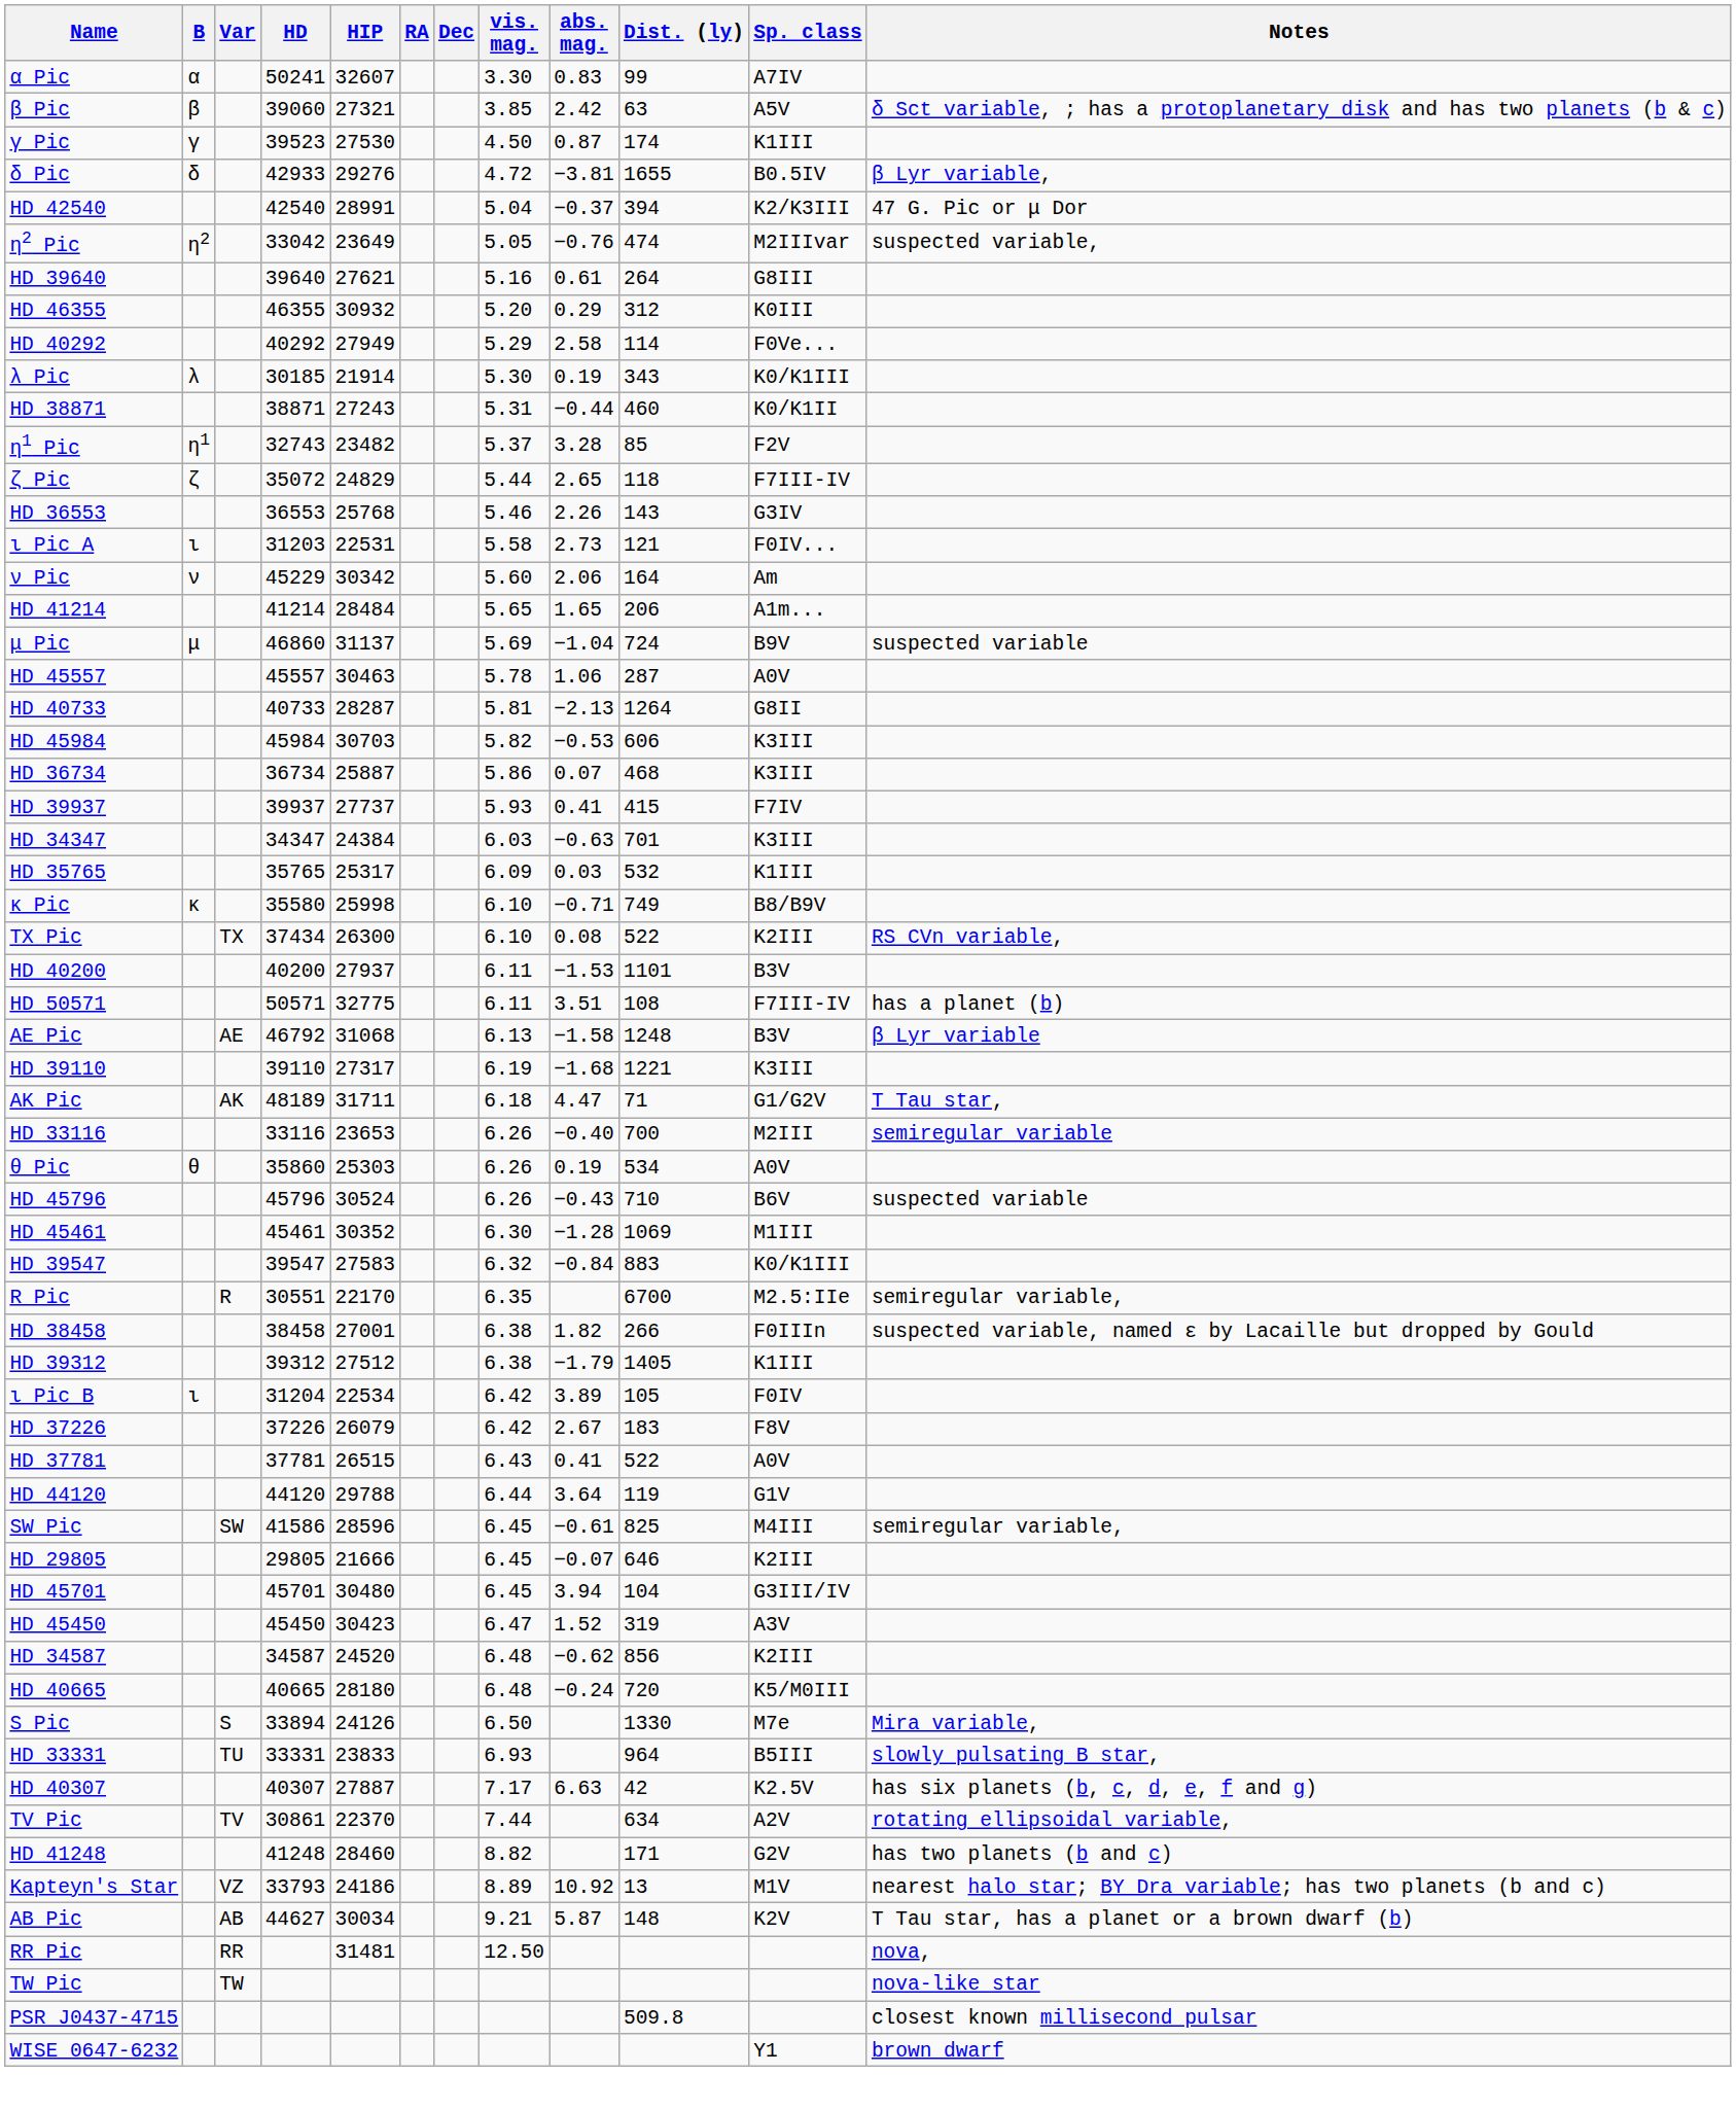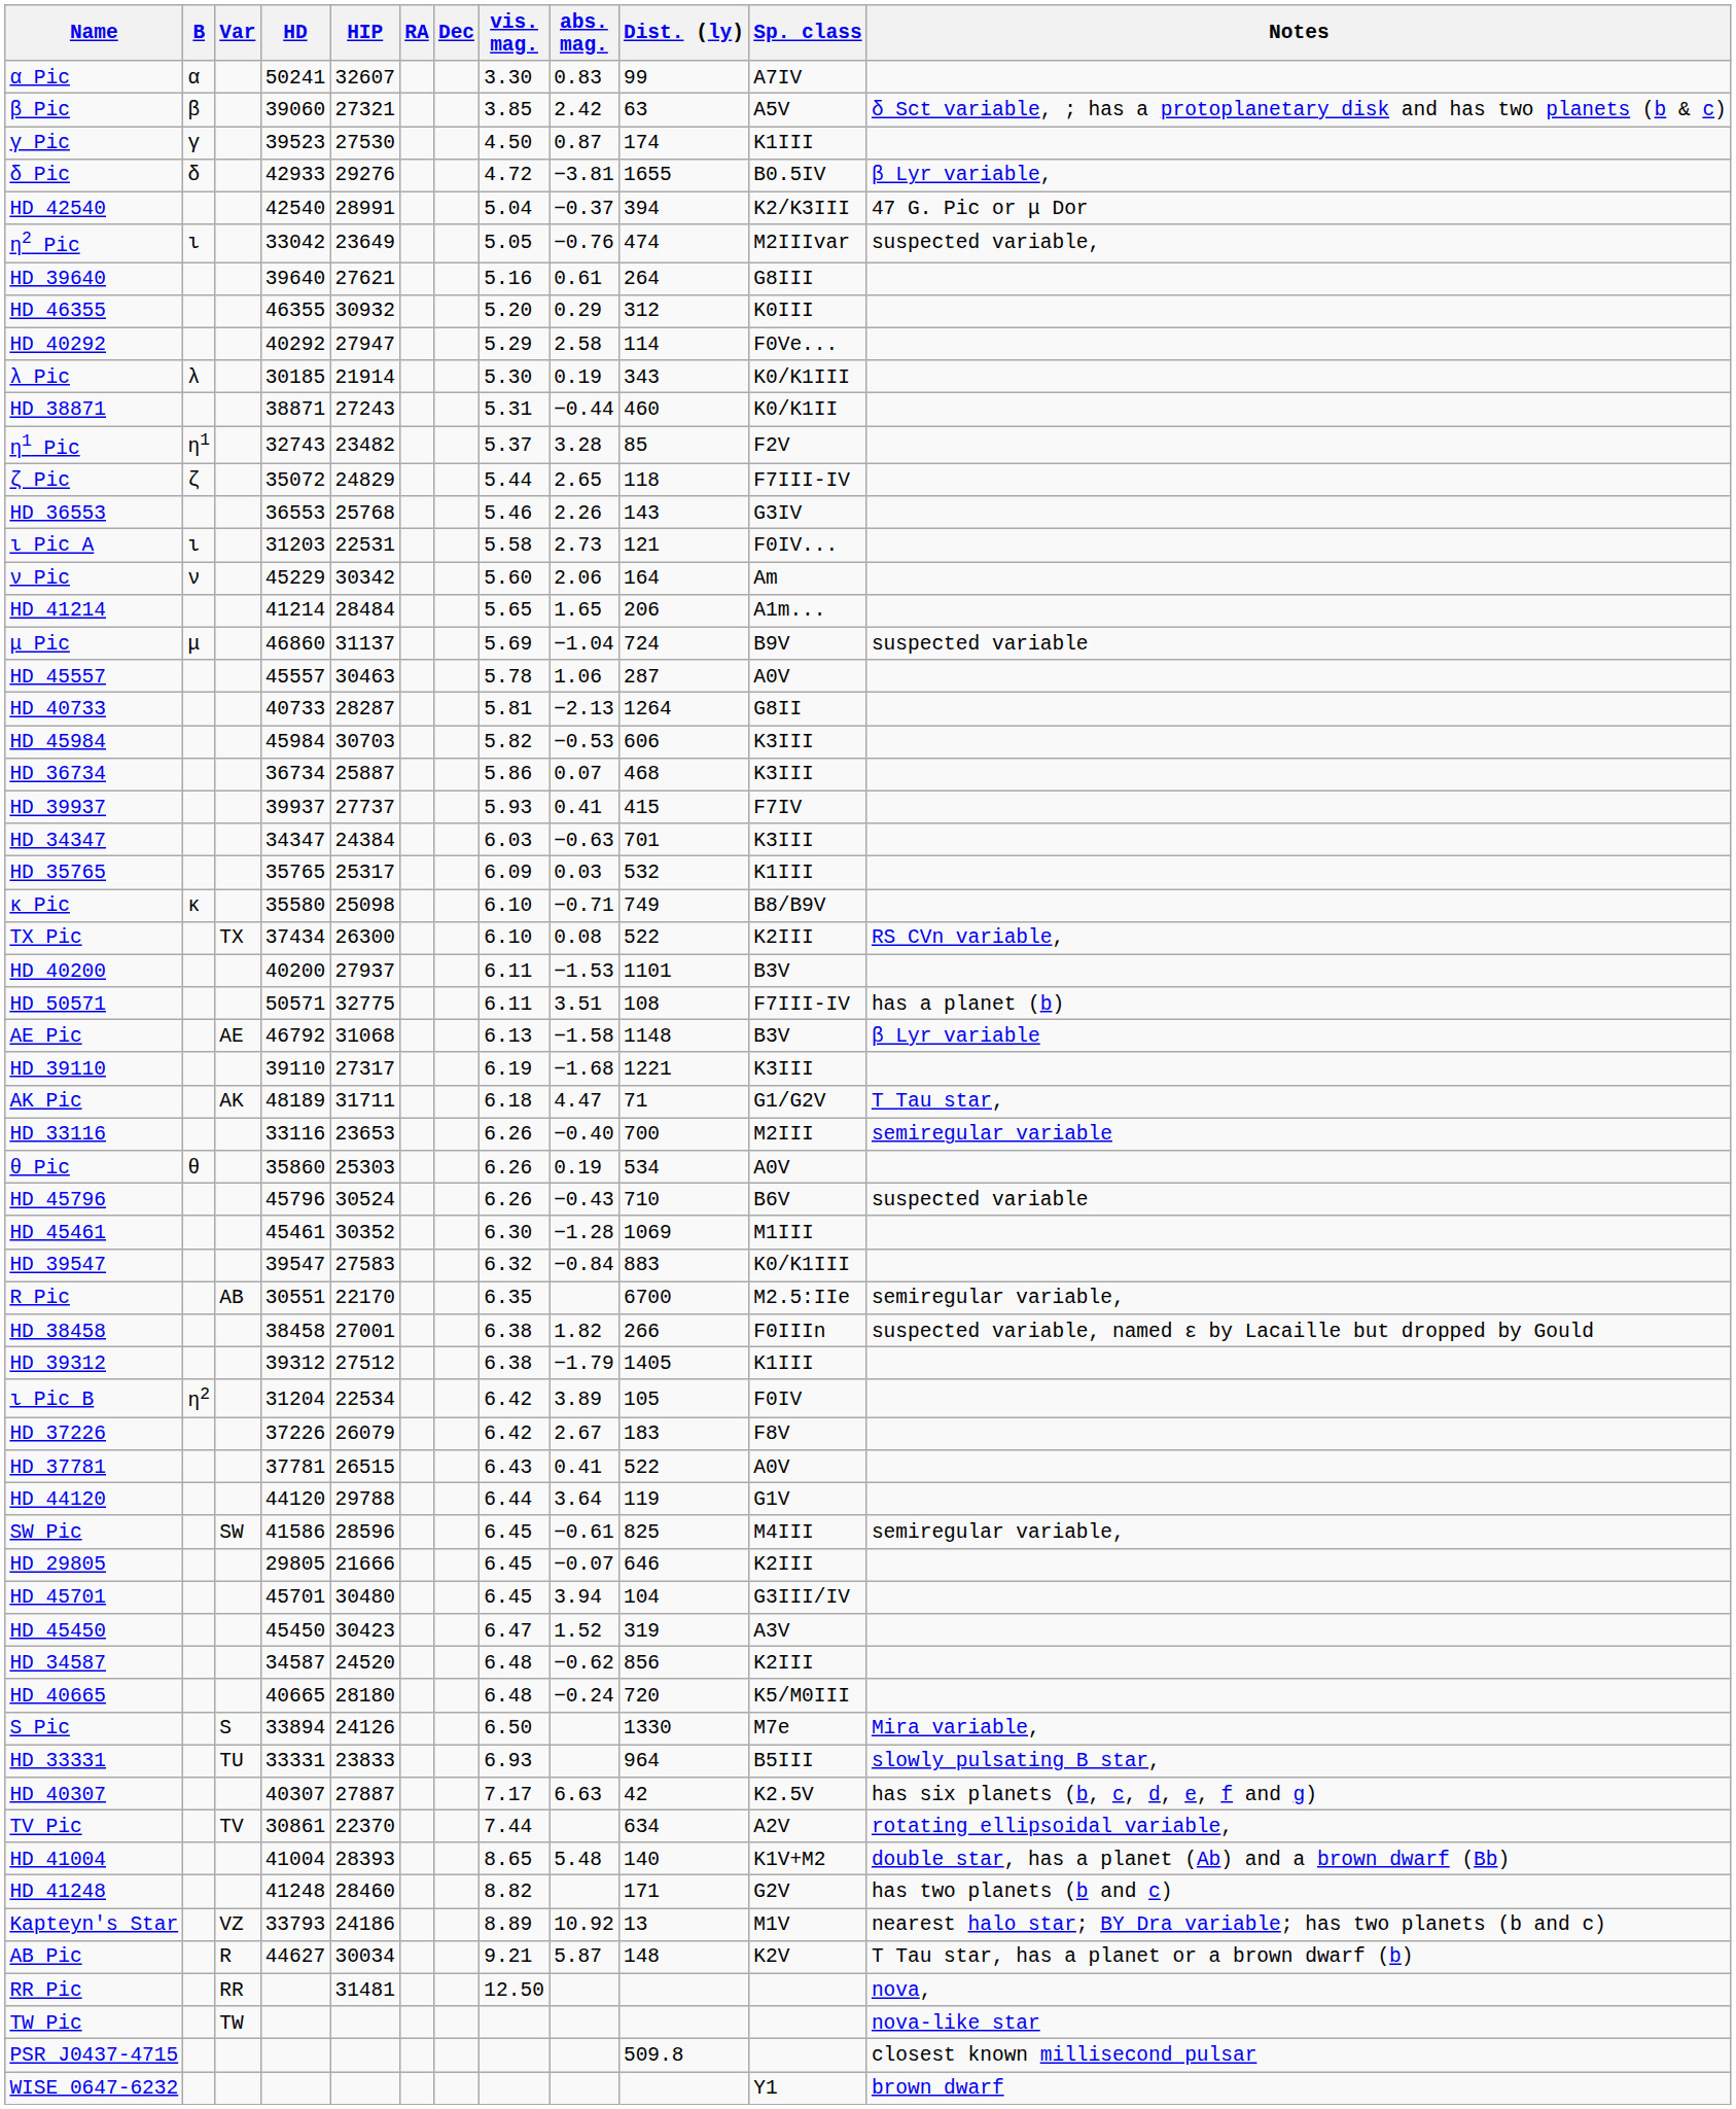η2 Pic | B: η2 -> ι
HD 40292 | HIP: 27949 -> 27947
κ Pic | HIP: 25998 -> 25098
AE Pic | Dist. (ly): 1248 -> 1148
R Pic | Var: R -> AB
ι Pic B | B: ι -> η2
+ row: HD 41004 | 41004 | 28393 | 8.65 | 5.48 | 140 | K1V+M2 | double star, has a planet (Ab) and a brown dwarf (Bb)
AB Pic | Var: AB -> R
